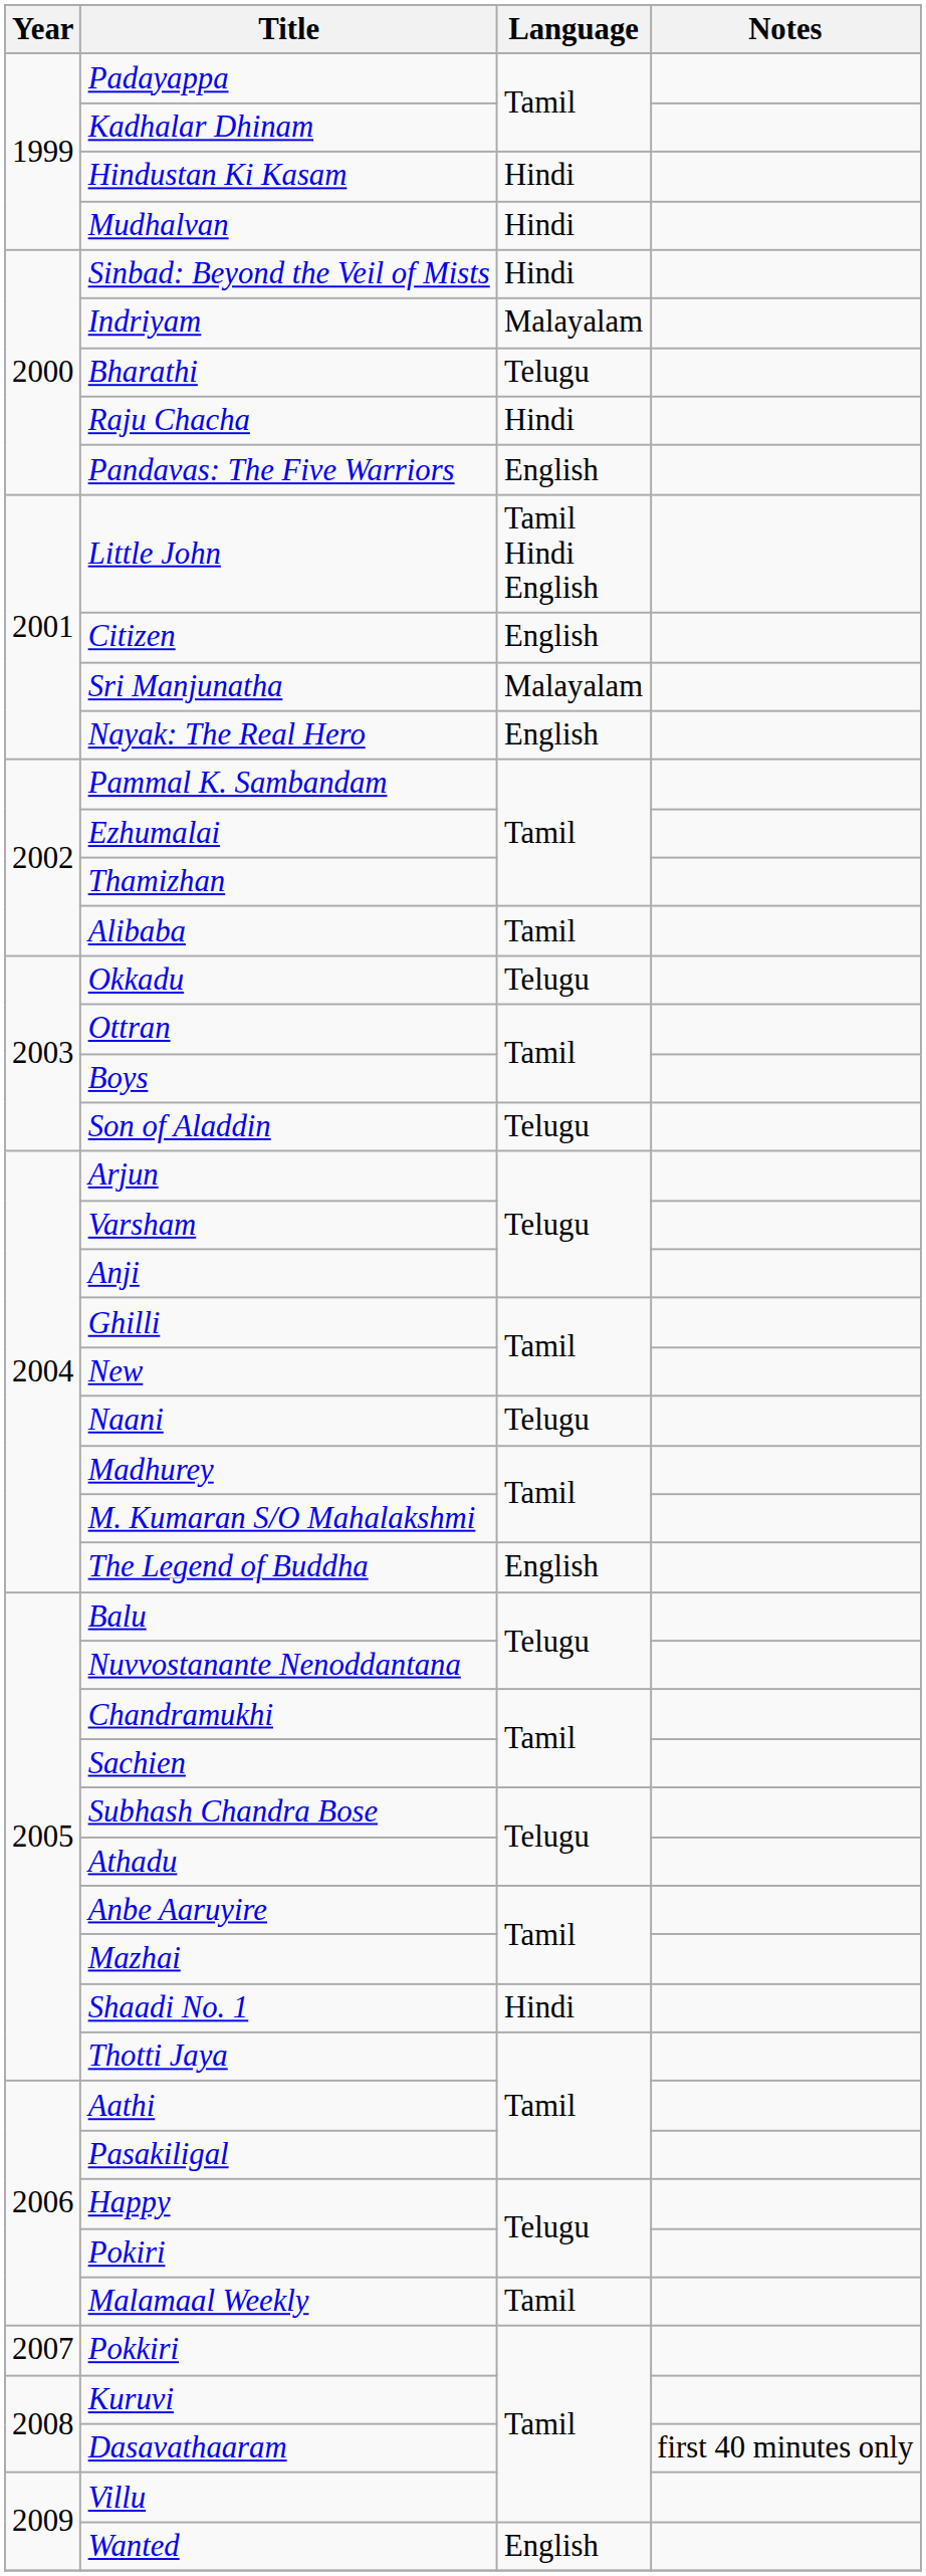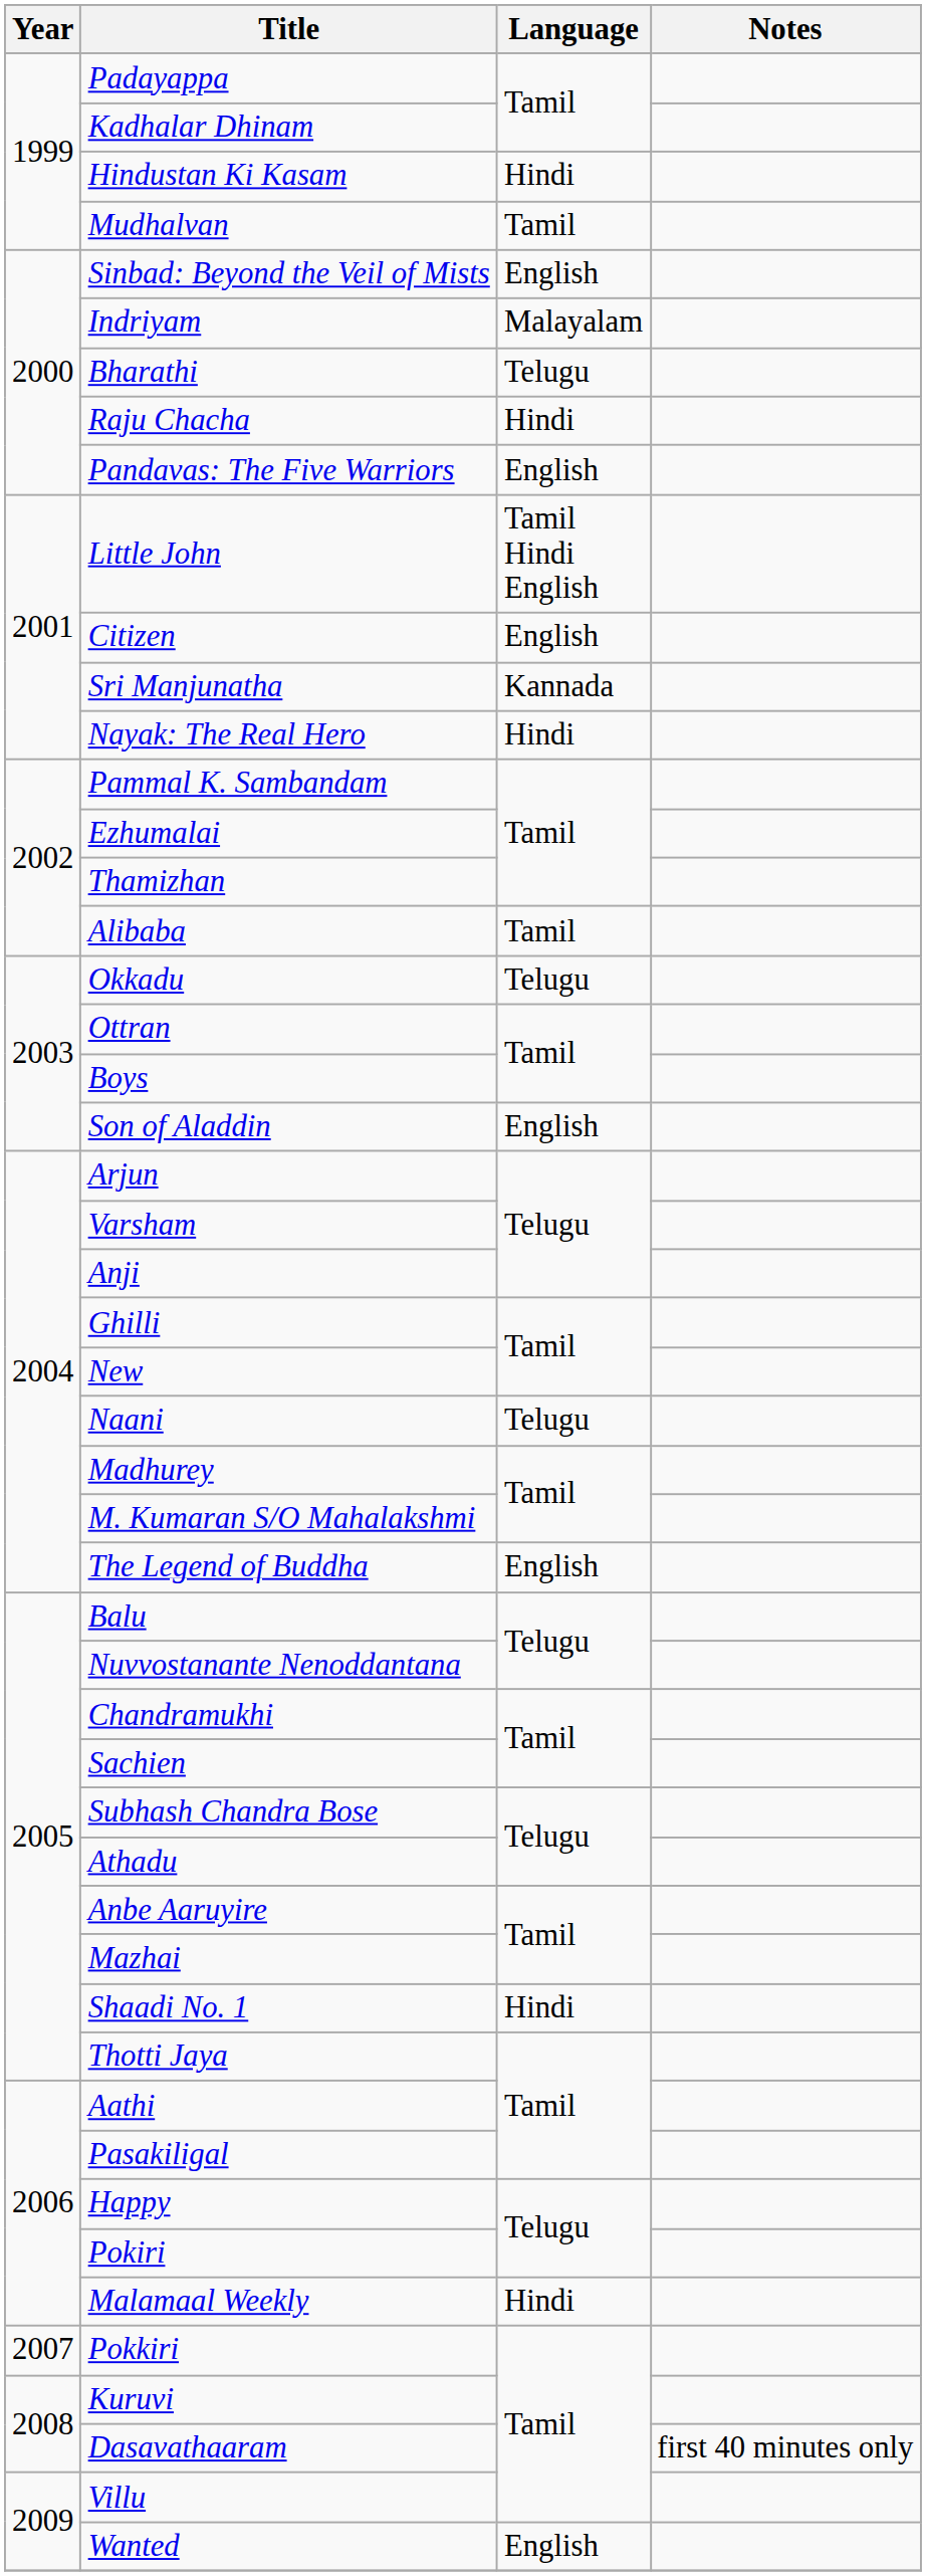Mudhalvan | Language: Hindi -> Tamil
Sinbad: Beyond the Veil of Mists | Language: Hindi -> English
Sri Manjunatha | Language: Malayalam -> Kannada
Nayak: The Real Hero | Language: English -> Hindi
Son of Aladdin | Language: Telugu -> English
Malamaal Weekly | Language: Tamil -> Hindi
